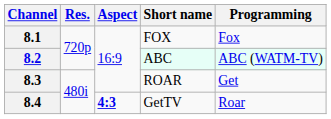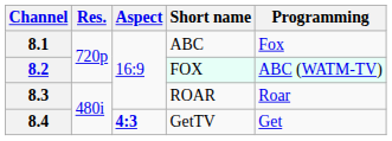8.1 | Short name: FOX -> ABC
8.2 | Short name: ABC -> FOX
8.3 | Programming: Get -> Roar
8.4 | Programming: Roar -> Get
